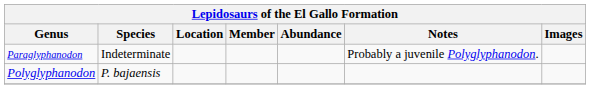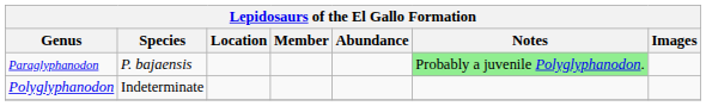Paraglyphanodon | Species: Indeterminate -> P. bajaensis
Paraglyphanodon | Notes: no background -> lightgreen background
Polyglyphanodon | Species: P. bajaensis -> Indeterminate
